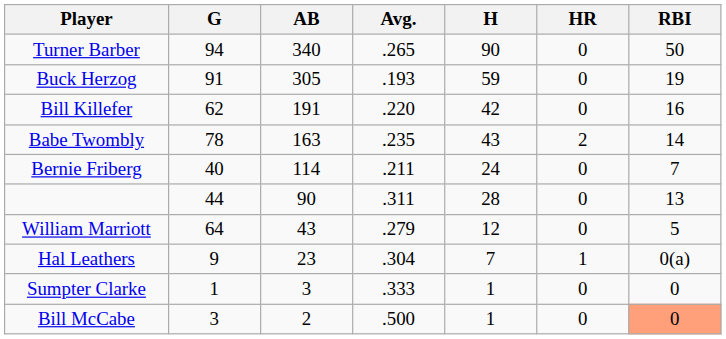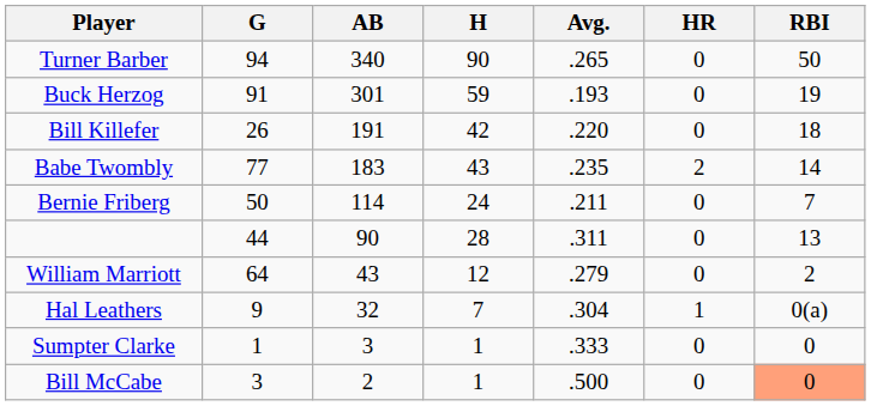columns swapped: H <-> Avg.
Buck Herzog | AB: 305 -> 301
Bill Killefer | G: 62 -> 26
Bill Killefer | RBI: 16 -> 18
Babe Twombly | G: 78 -> 77
Babe Twombly | AB: 163 -> 183
Bernie Friberg | G: 40 -> 50
William Marriott | RBI: 5 -> 2
Hal Leathers | AB: 23 -> 32
